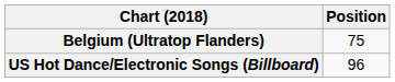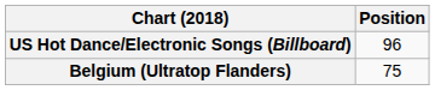rows swapped: Belgium (Ultratop Flanders) <-> US Hot Dance/Electronic Songs (Billboard)
